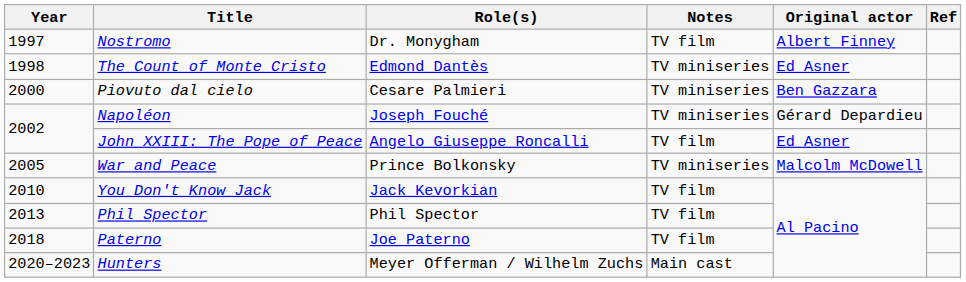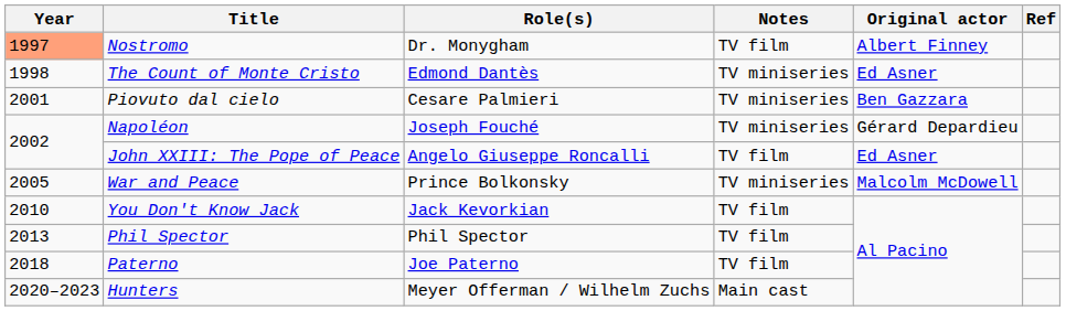Nostromo | Year: no background -> lightsalmon background
Piovuto dal cielo | Year: 2000 -> 2001
